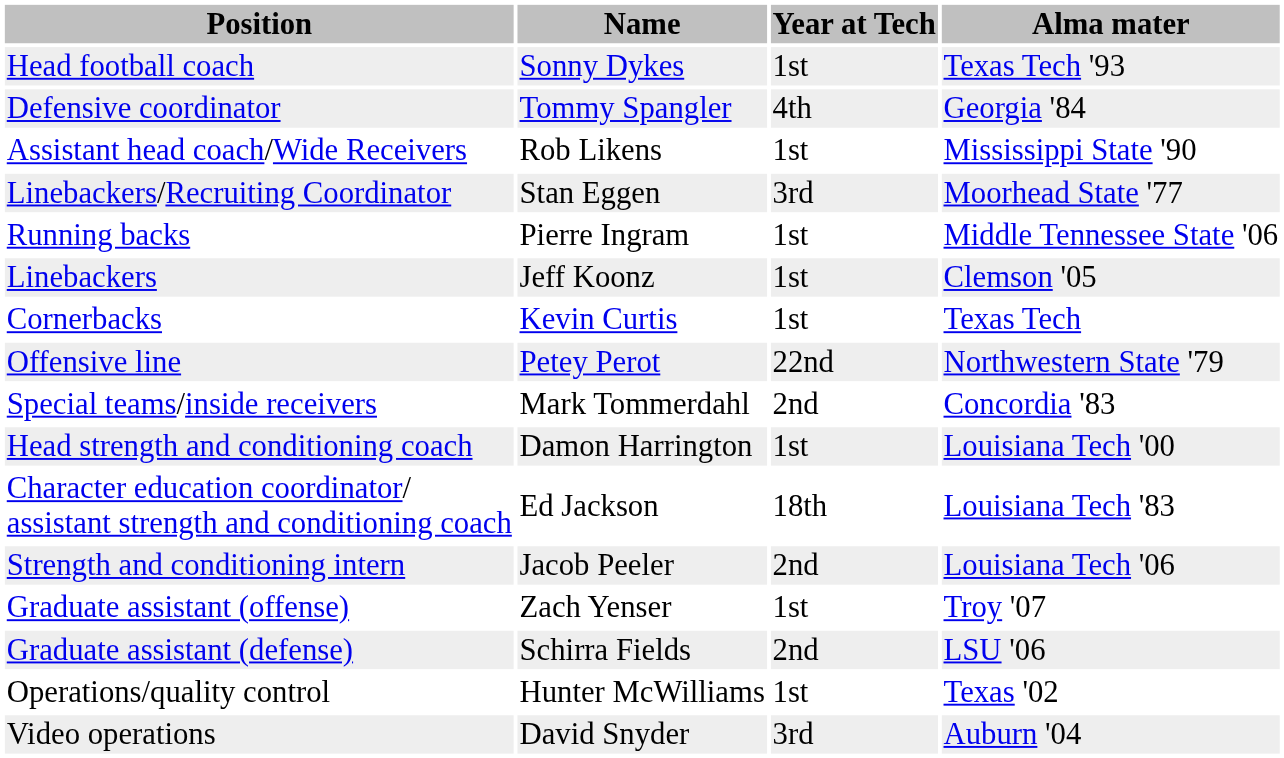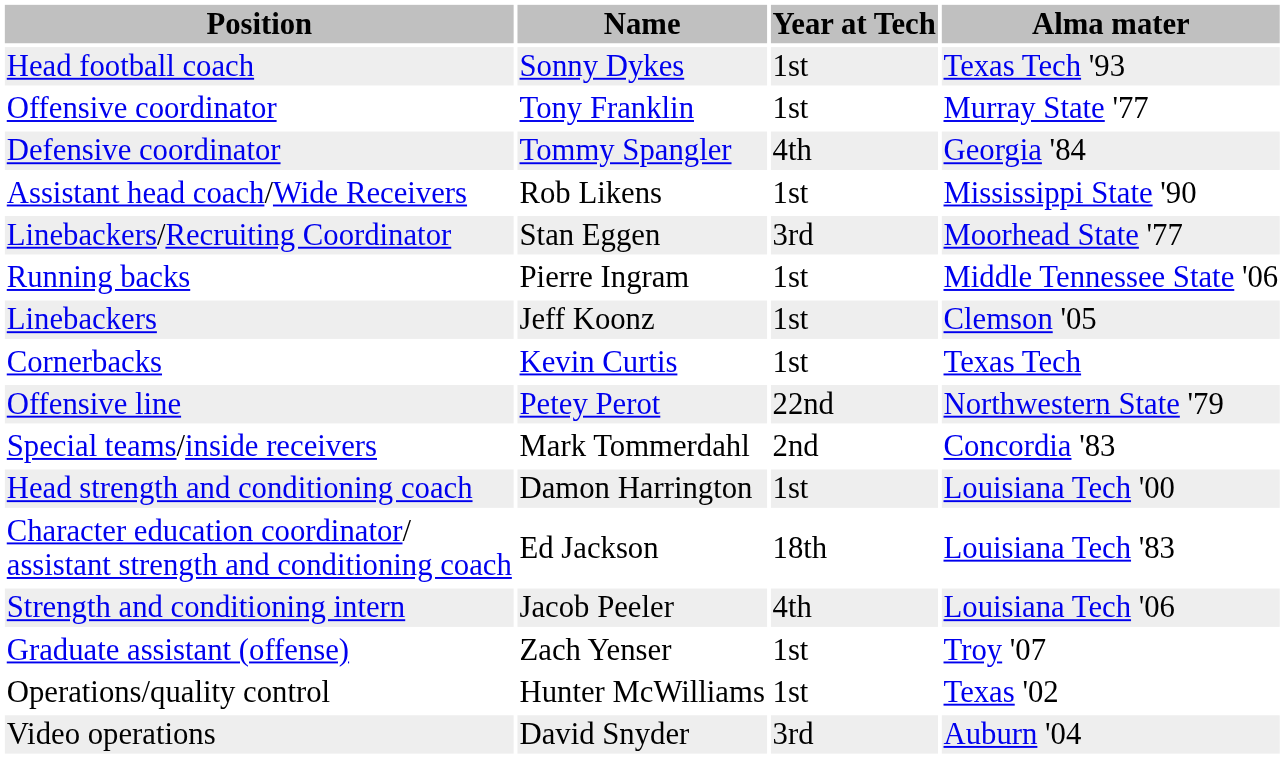+ row: Offensive coordinator | Tony Franklin | 1st | Murray State '77
Strength and conditioning intern | Year at Tech: 2nd -> 4th
- row: Graduate assistant (defense) | Schirra Fields | 2nd | LSU '06
